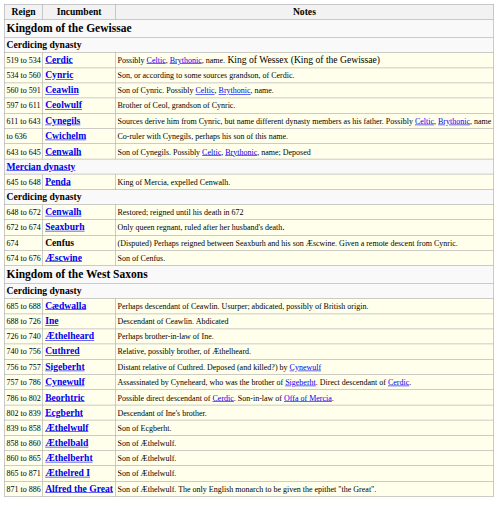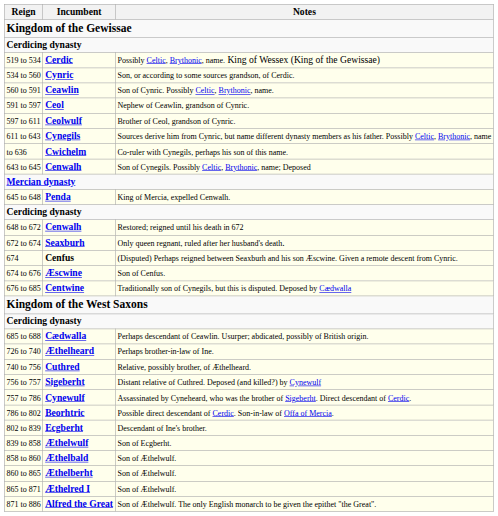+ row: 591 to 597 | Ceol | Nephew of Ceawlin, grandson of Cynric.
+ row: 676 to 685 | Centwine | Traditionally son of Cynegils, but this is disputed. Deposed by Cædwalla
- row: 688 to 726 | Ine | Descendant of Ceawlin. Abdicated
